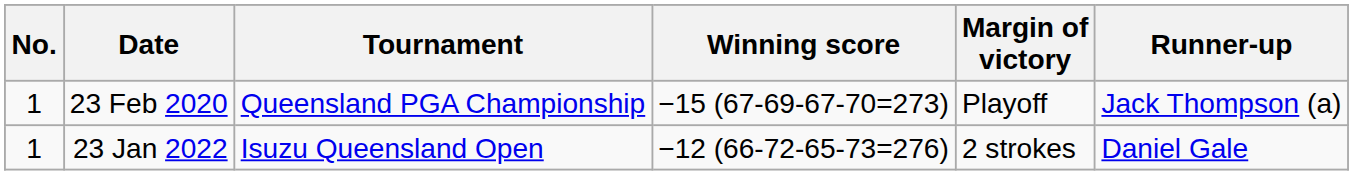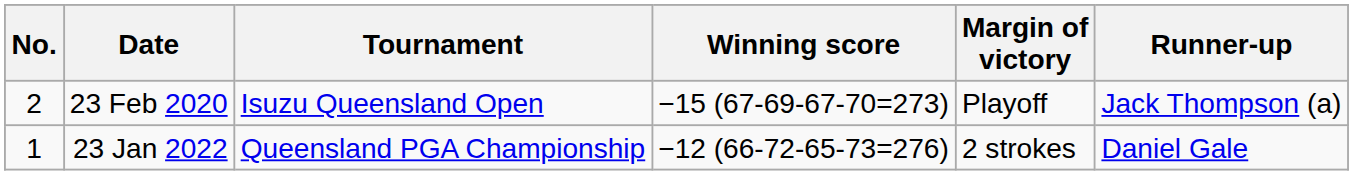23 Feb 2020 | No.: 1 -> 2
23 Feb 2020 | Tournament: Queensland PGA Championship -> Isuzu Queensland Open
23 Jan 2022 | Tournament: Isuzu Queensland Open -> Queensland PGA Championship
